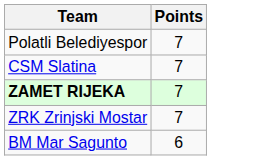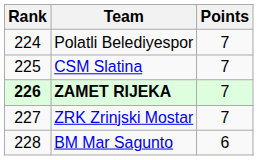+ column: Rank | 224 | 225 | 226 | 227 | 228
